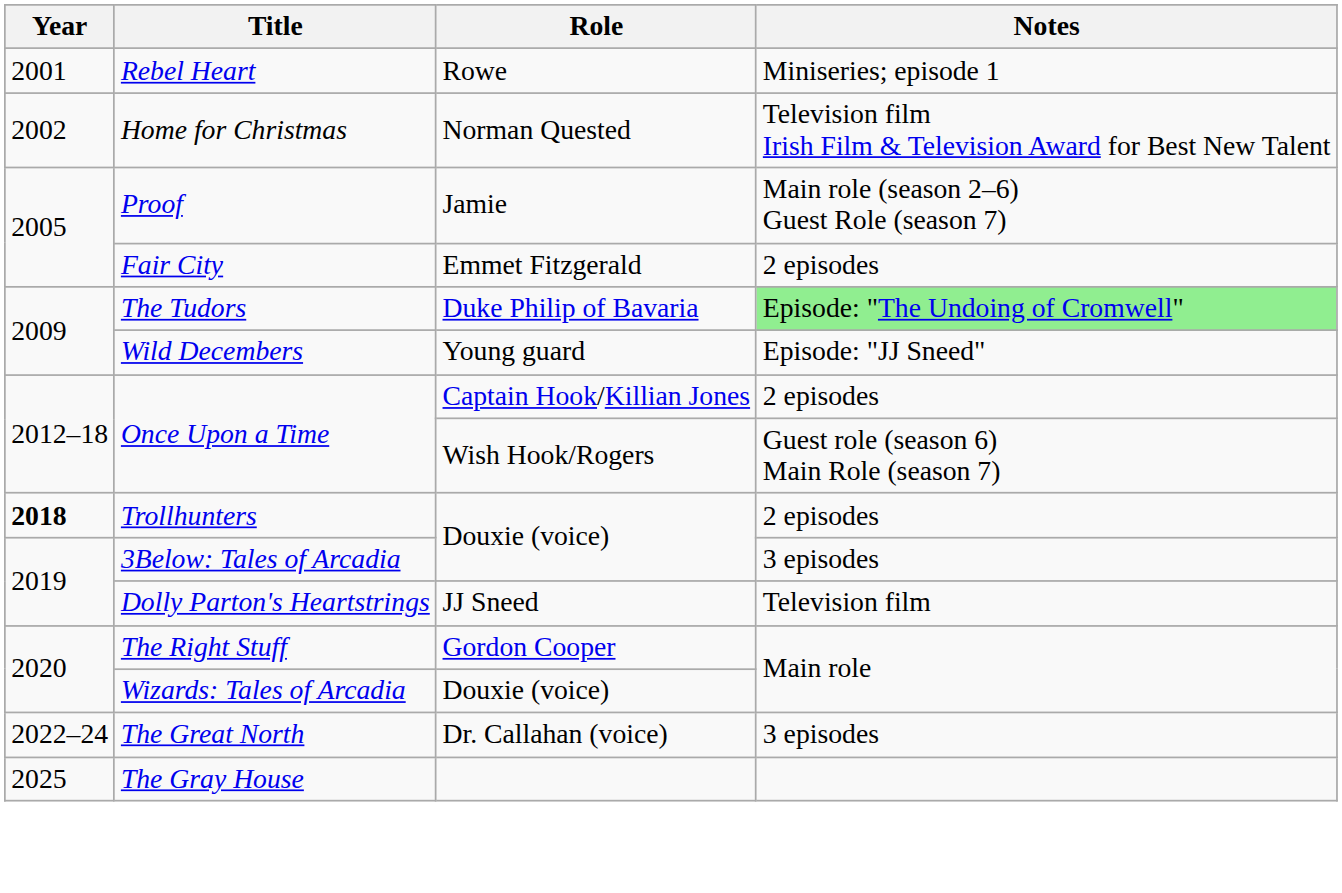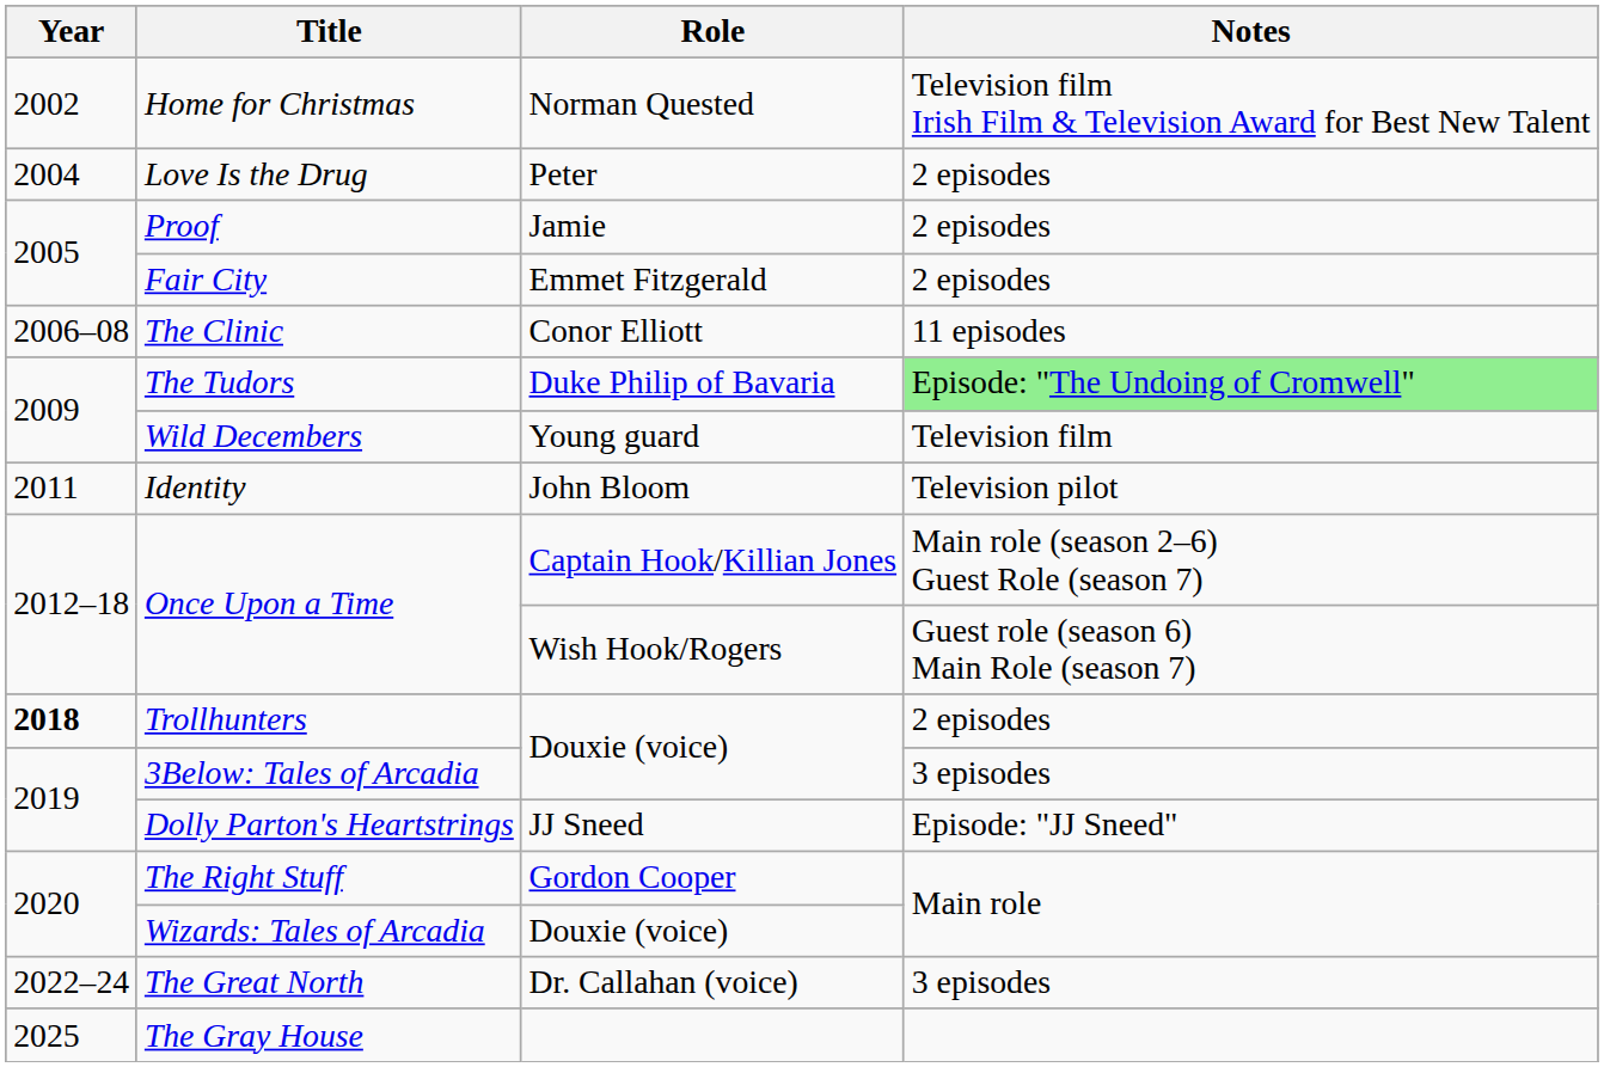- row: 2001 | Rebel Heart | Rowe | Miniseries; episode 1
+ row: 2004 | Love Is the Drug | Peter | 2 episodes
Proof | Notes: Main role (season 2–6) Guest Role (season 7) -> 2 episodes
+ row: 2006–08 | The Clinic | Conor Elliott | 11 episodes
Wild Decembers | Notes: Episode: "JJ Sneed" -> Television film
+ row: 2011 | Identity | John Bloom | Television pilot
Once Upon a Time / Captain Hook/Killian Jones | Notes: 2 episodes -> Main role (season 2–6) Guest Role (season 7)
Dolly Parton's Heartstrings | Notes: Television film -> Episode: "JJ Sneed"
